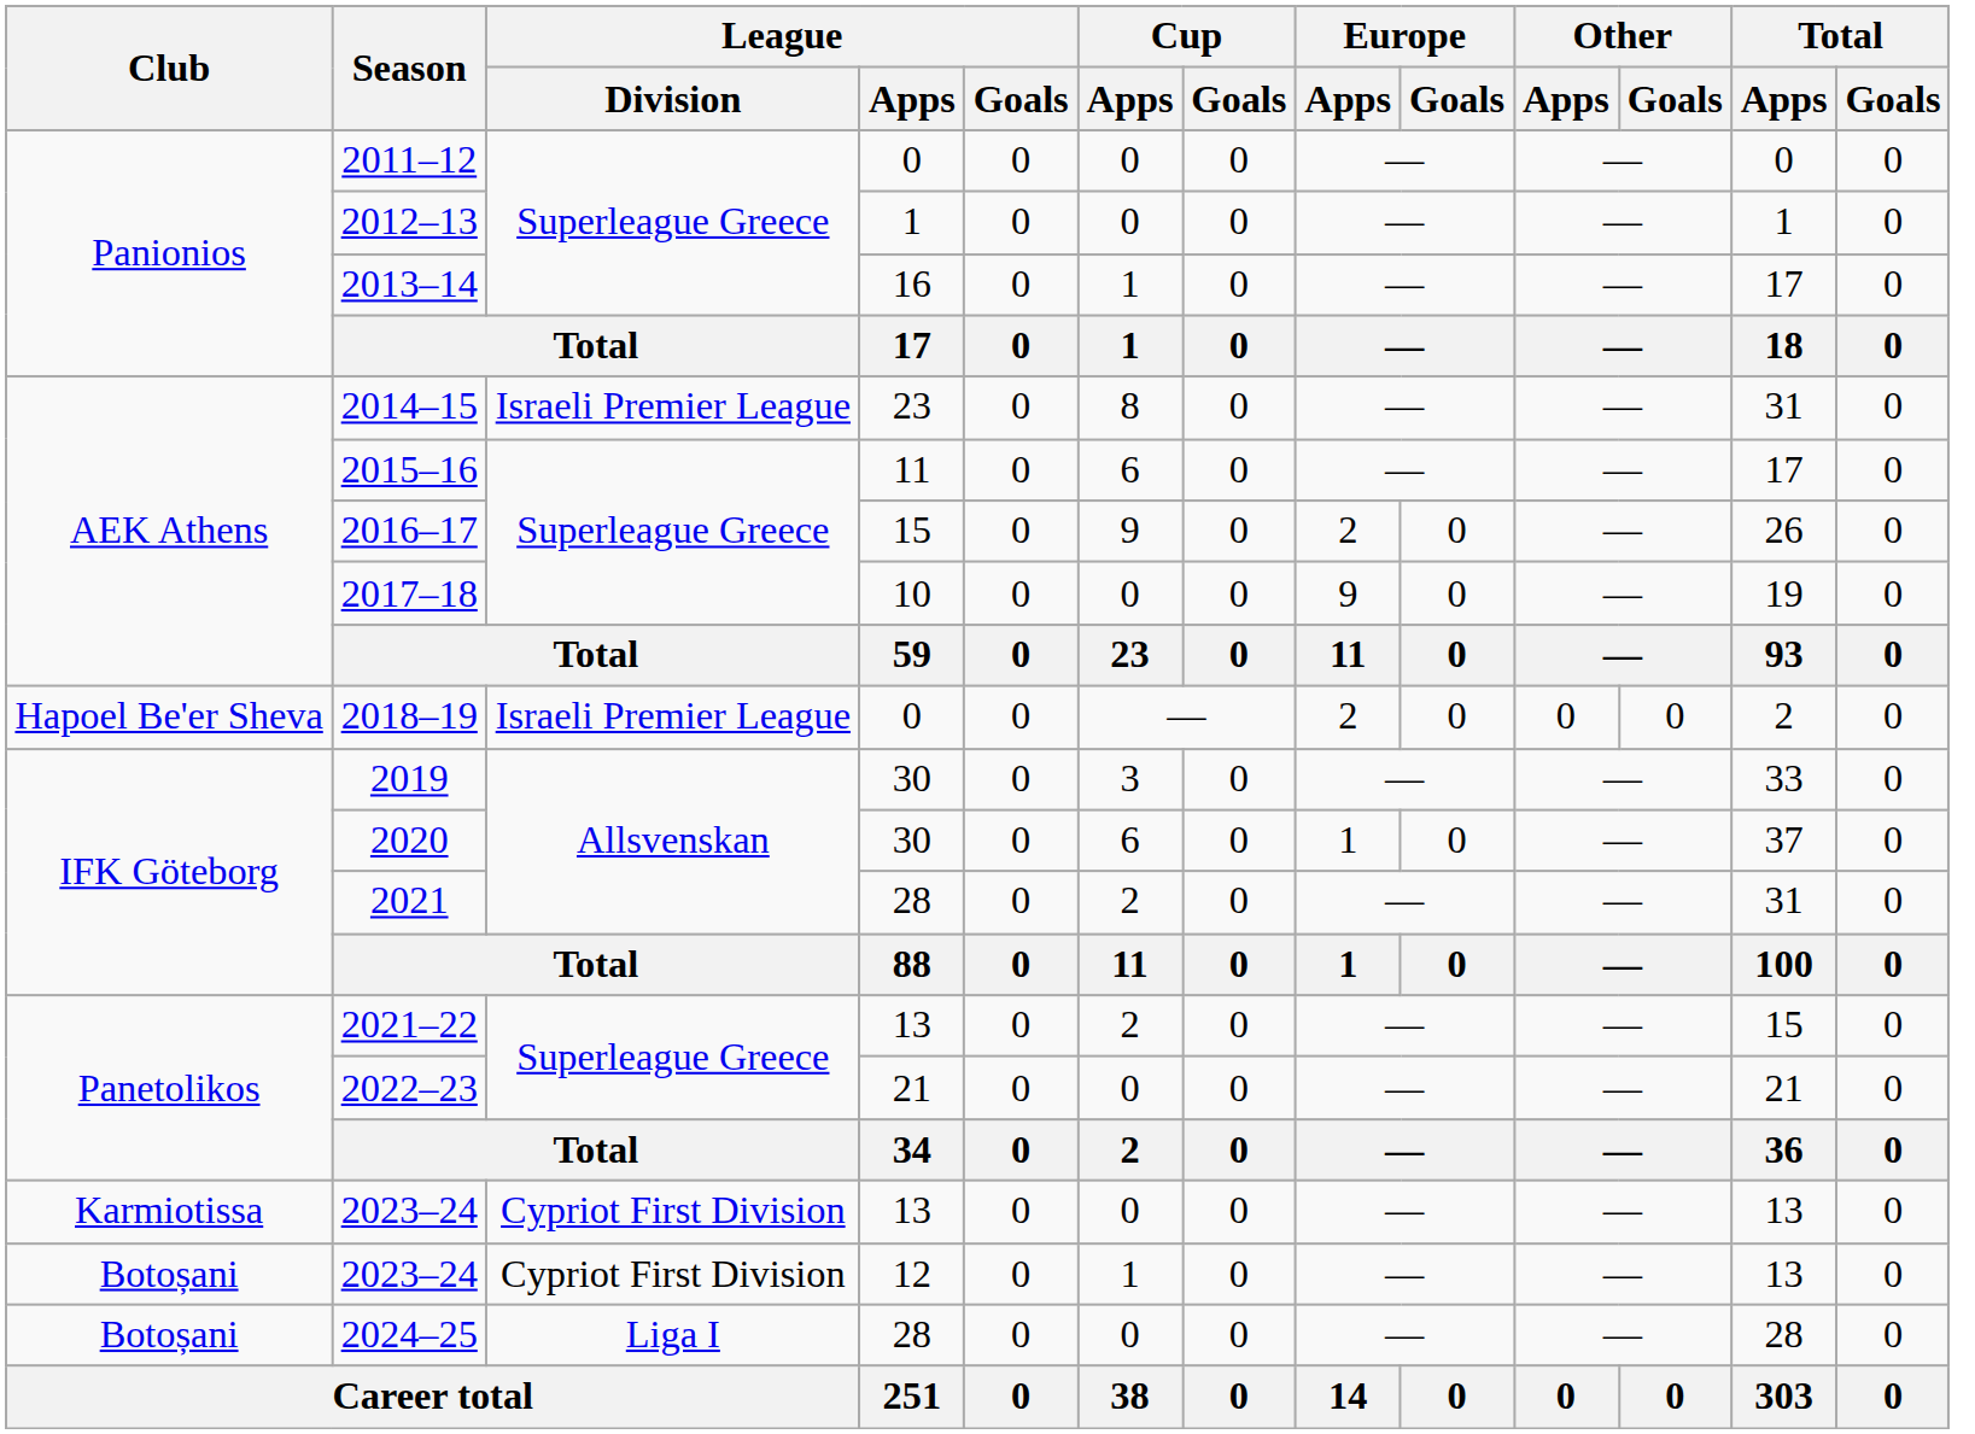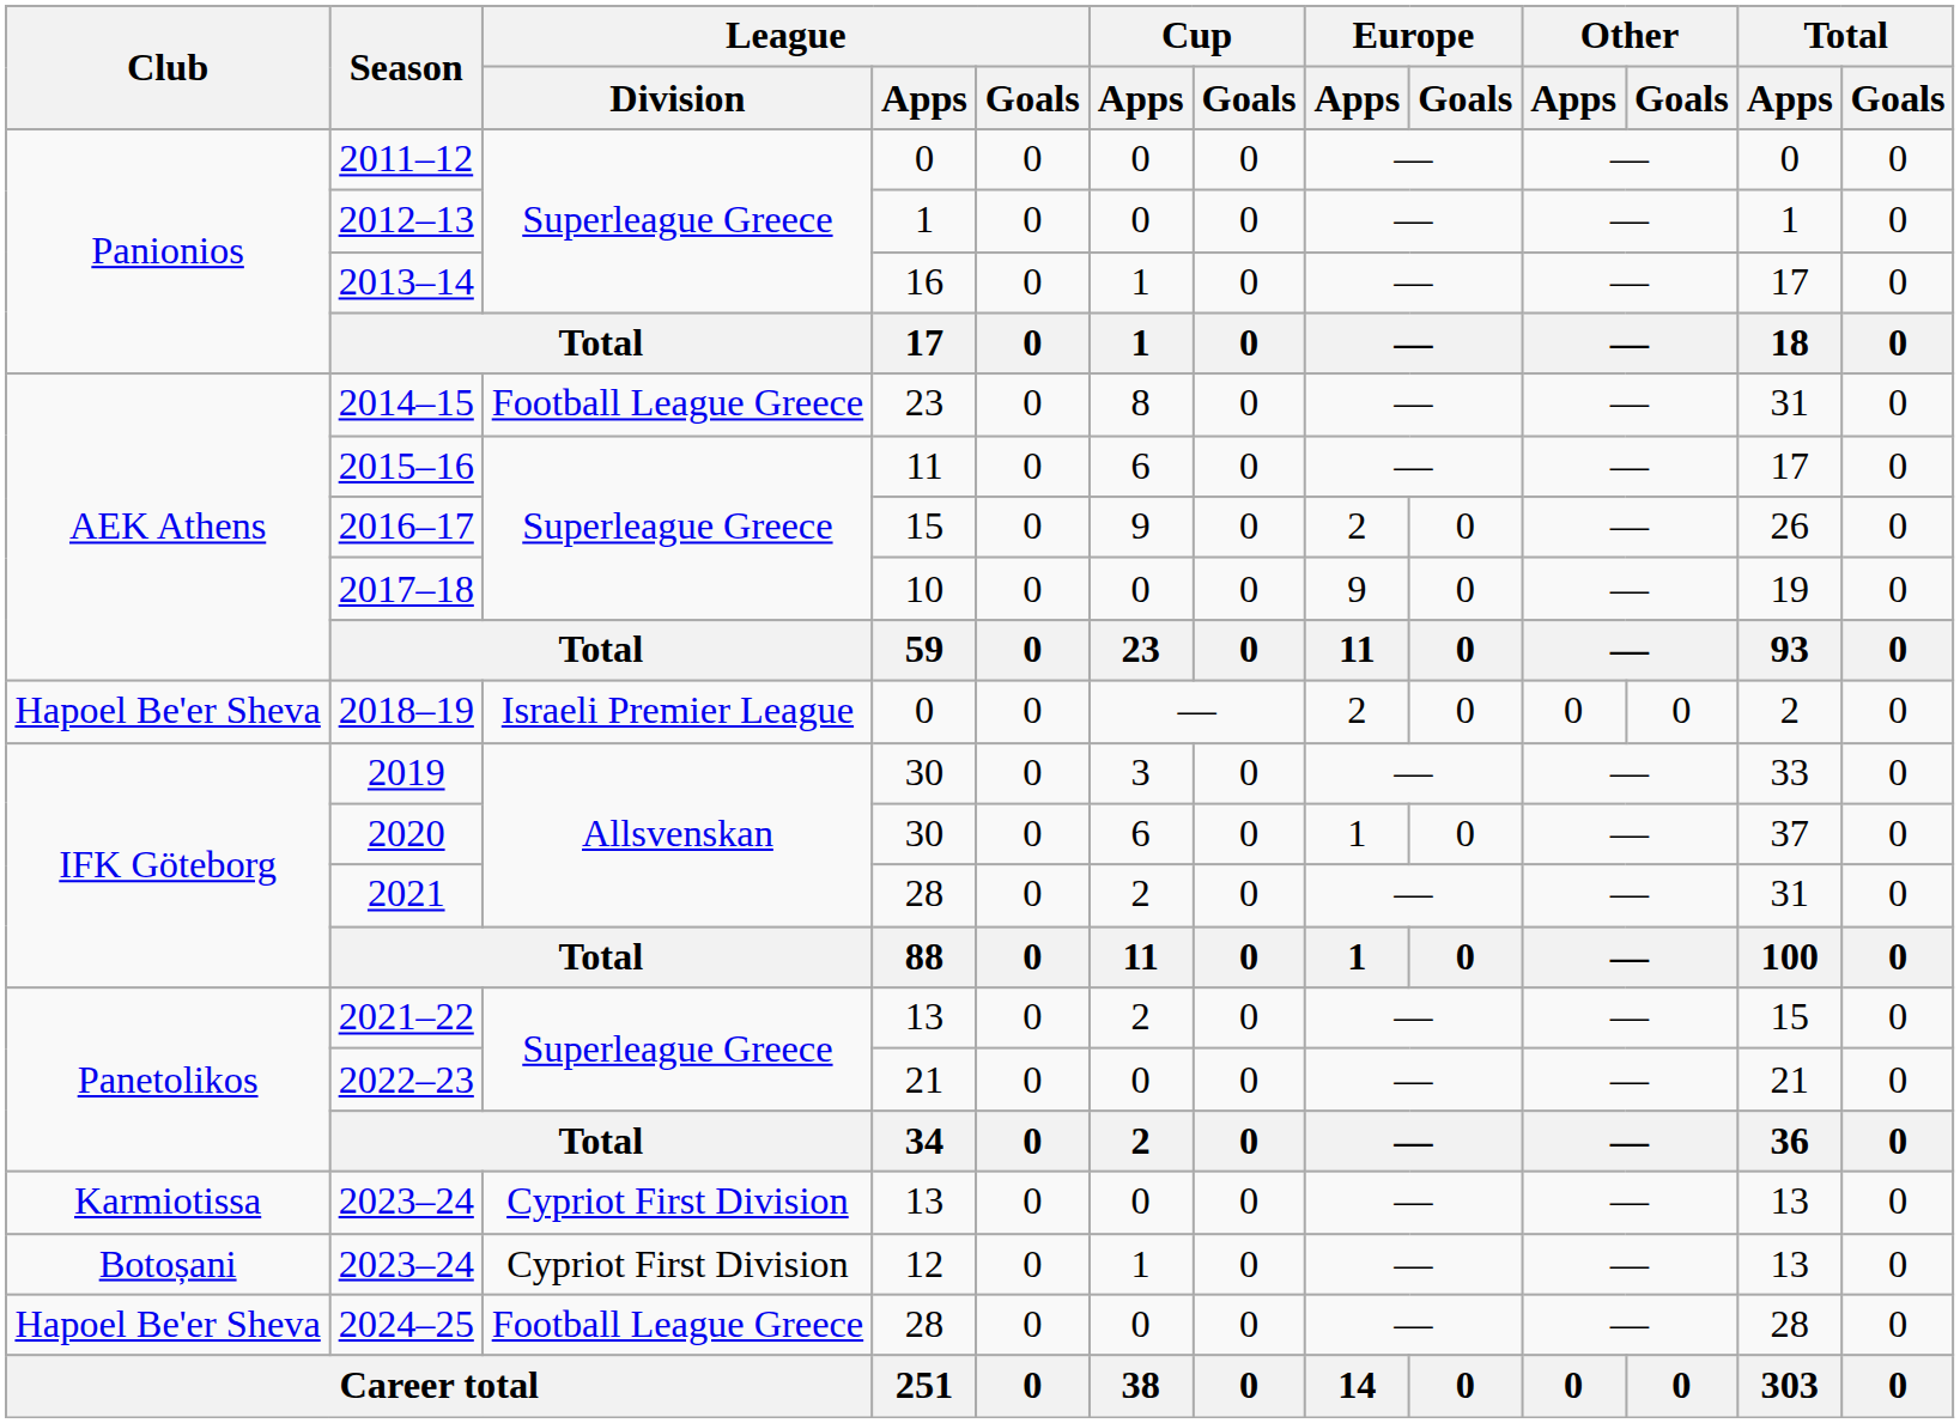2014–15 | League / Division: Israeli Premier League -> Football League Greece
2024–25 | Club: Botoșani -> Hapoel Be'er Sheva
2024–25 | League / Division: Liga I -> Football League Greece
